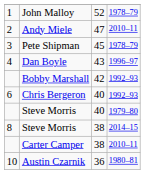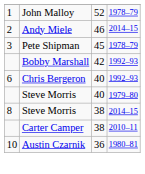Andy Miele | column 3: 47 -> 46
Andy Miele | column 4: 2010–11 -> 2014–15
- row: 4 | Dan Boyle | 43 | 1996–97
